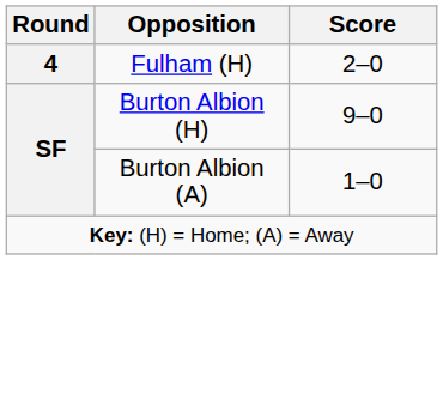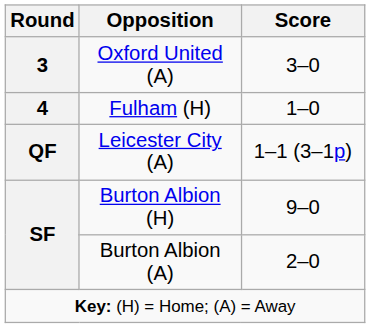+ row: 3 | Oxford United (A) | 3–0
Fulham (H) | Score: 2–0 -> 1–0
+ row: QF | Leicester City (A) | 1–1 (3–1p)
Burton Albion (A) | Score: 1–0 -> 2–0
